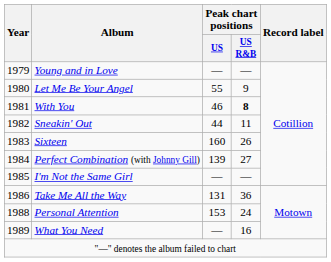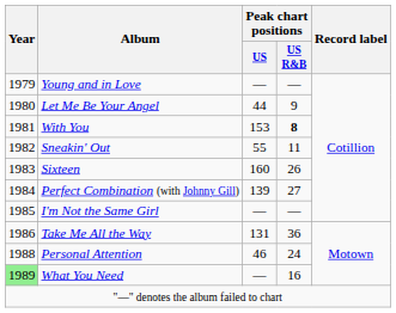Let Me Be Your Angel | Peak chart positions / US: 55 -> 44
With You | Peak chart positions / US: 46 -> 153
Sneakin' Out | Peak chart positions / US: 44 -> 55
Personal Attention | Peak chart positions / US: 153 -> 46
What You Need | Year: no background -> lightgreen background
